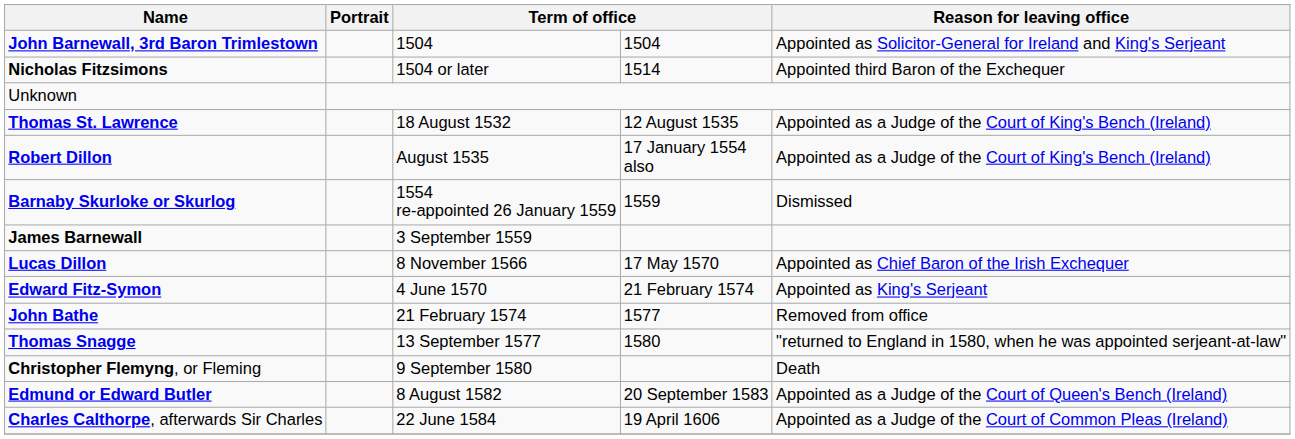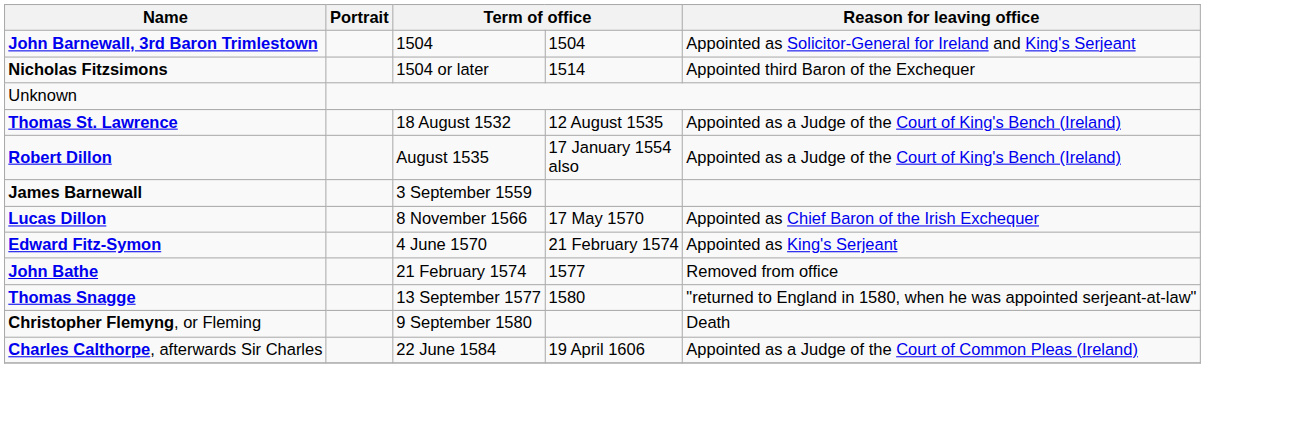- row: Barnaby Skurloke or Skurlog | 1554 re-appointed 26 January 1559 | 1559 | Dismissed
- row: Edmund or Edward Butler | 8 August 1582 | 20 September 1583 | Appointed as a Judge of the Court of Queen's Bench (Ireland)
